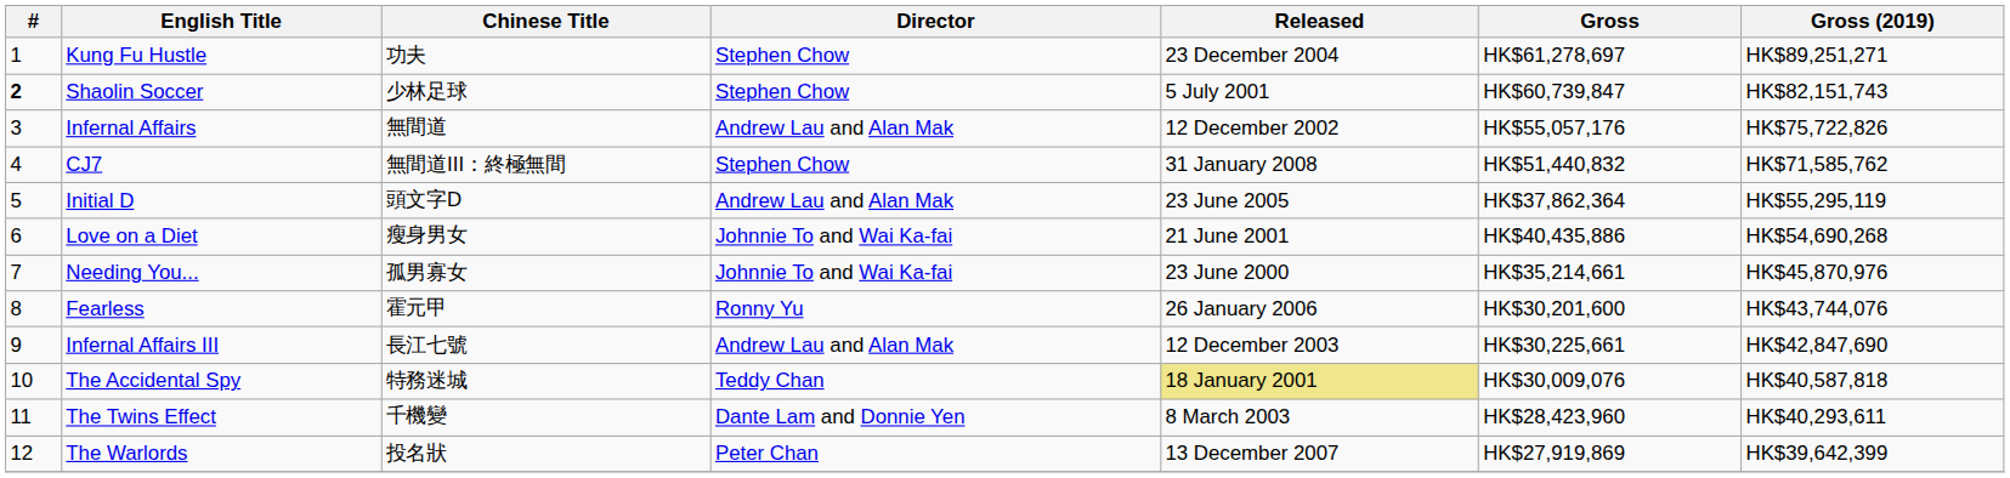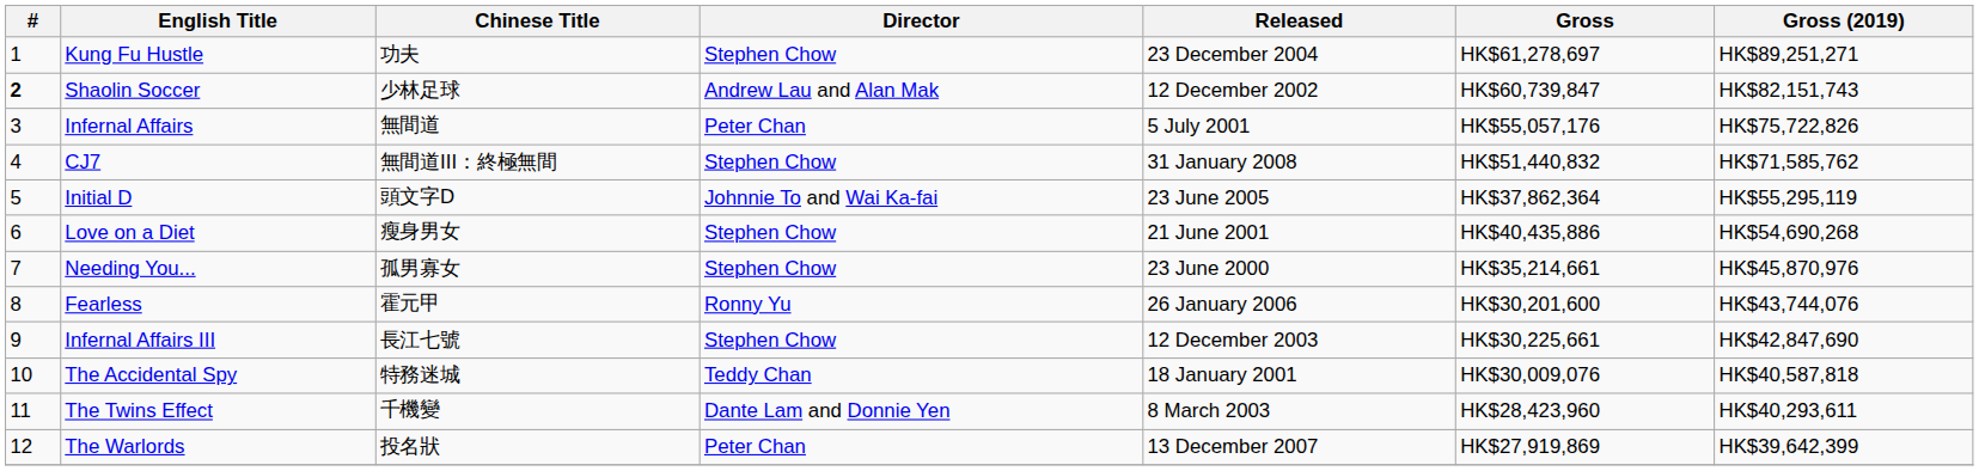Shaolin Soccer | Director: Stephen Chow -> Andrew Lau and Alan Mak
Shaolin Soccer | Released: 5 July 2001 -> 12 December 2002
Infernal Affairs | Director: Andrew Lau and Alan Mak -> Peter Chan
Infernal Affairs | Released: 12 December 2002 -> 5 July 2001
Initial D | Director: Andrew Lau and Alan Mak -> Johnnie To and Wai Ka-fai
Love on a Diet | Director: Johnnie To and Wai Ka-fai -> Stephen Chow
Needing You... | Director: Johnnie To and Wai Ka-fai -> Stephen Chow
Infernal Affairs III | Director: Andrew Lau and Alan Mak -> Stephen Chow
The Accidental Spy | Released: khaki background -> no background
